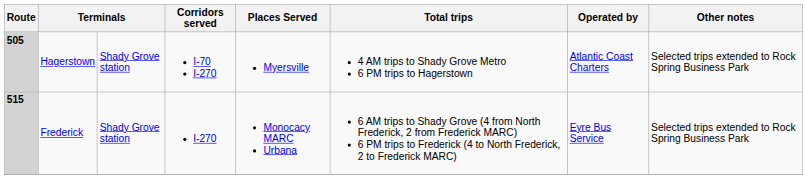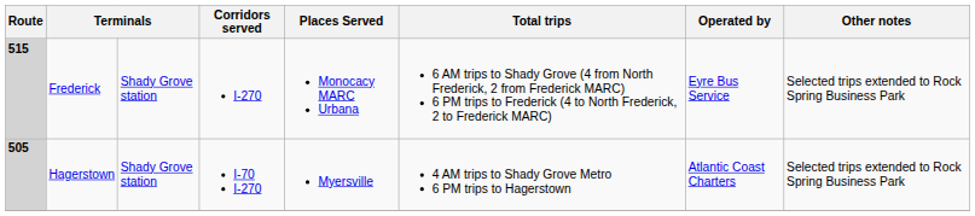rows swapped: Hagerstown <-> Frederick
